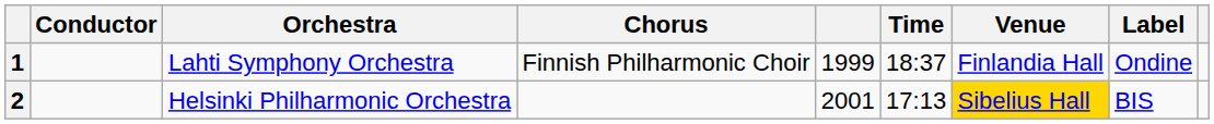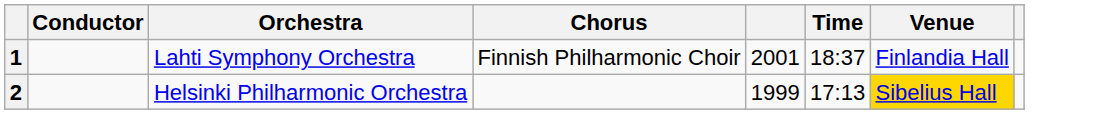- column: Label | Ondine | BIS
1 | column 5: 1999 -> 2001
2 | column 5: 2001 -> 1999
